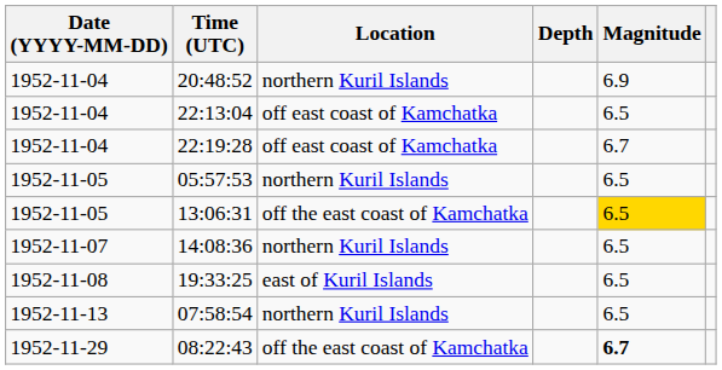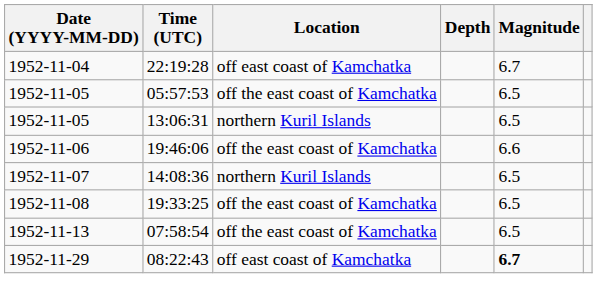- row: 1952-11-04 | 20:48:52 | northern Kuril Islands | 6.9
- row: 1952-11-04 | 22:13:04 | off east coast of Kamchatka | 6.5
05:57:53 | Location: northern Kuril Islands -> off the east coast of Kamchatka
13:06:31 | Location: off the east coast of Kamchatka -> northern Kuril Islands
13:06:31 | Magnitude: gold background -> no background
+ row: 1952-11-06 | 19:46:06 | off the east coast of Kamchatka | 6.6
19:33:25 | Location: east of Kuril Islands -> off the east coast of Kamchatka
07:58:54 | Location: northern Kuril Islands -> off the east coast of Kamchatka
08:22:43 | Location: off the east coast of Kamchatka -> off east coast of Kamchatka
